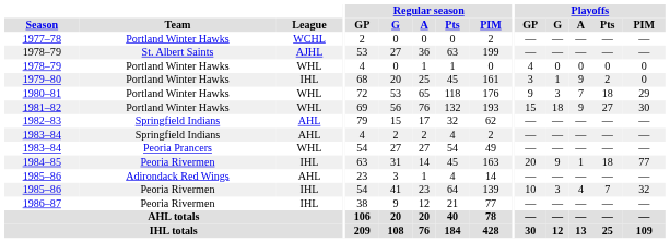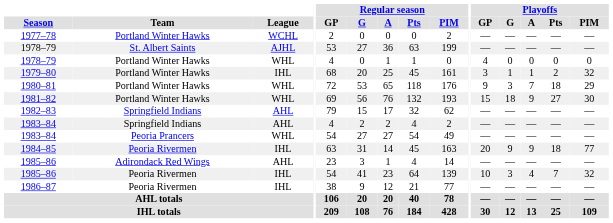1979–80 | Playoffs / A: 9 -> 1
1979–80 | Playoffs / PIM: 0 -> 32
1984–85 | Playoffs / A: 1 -> 9
